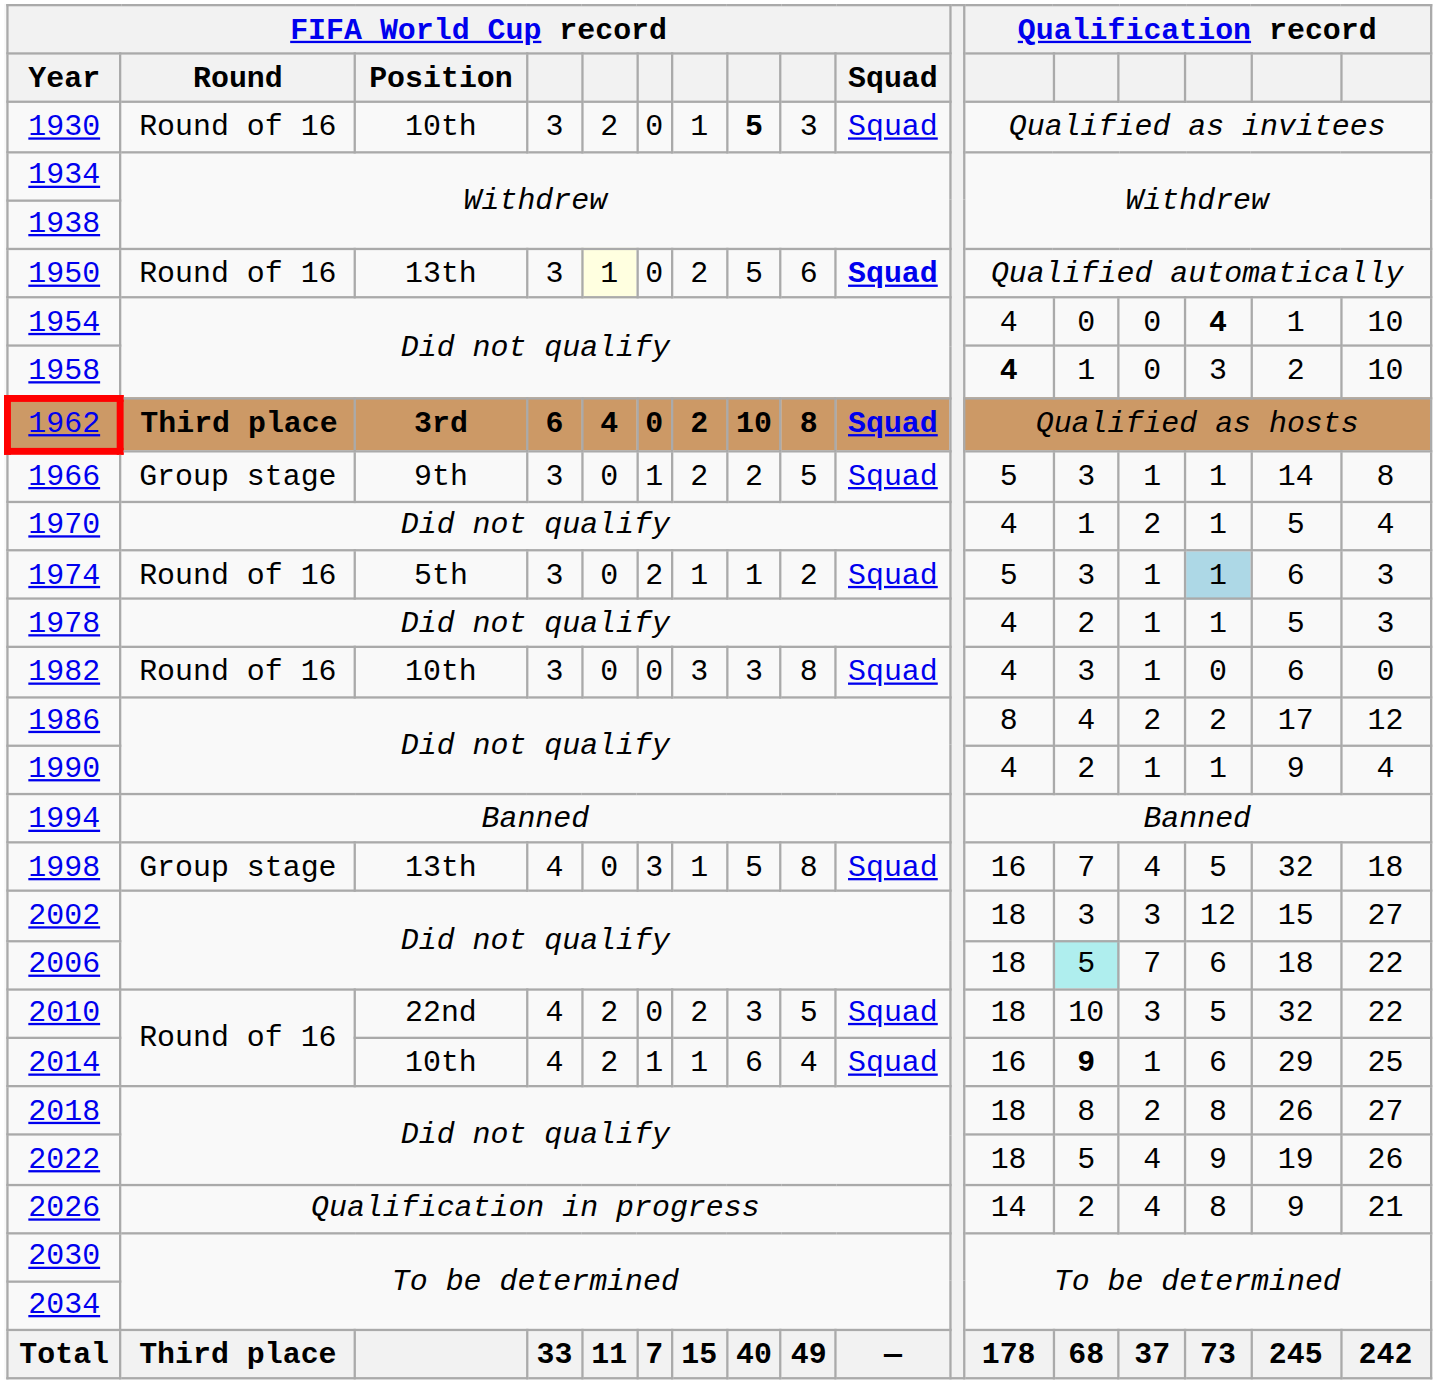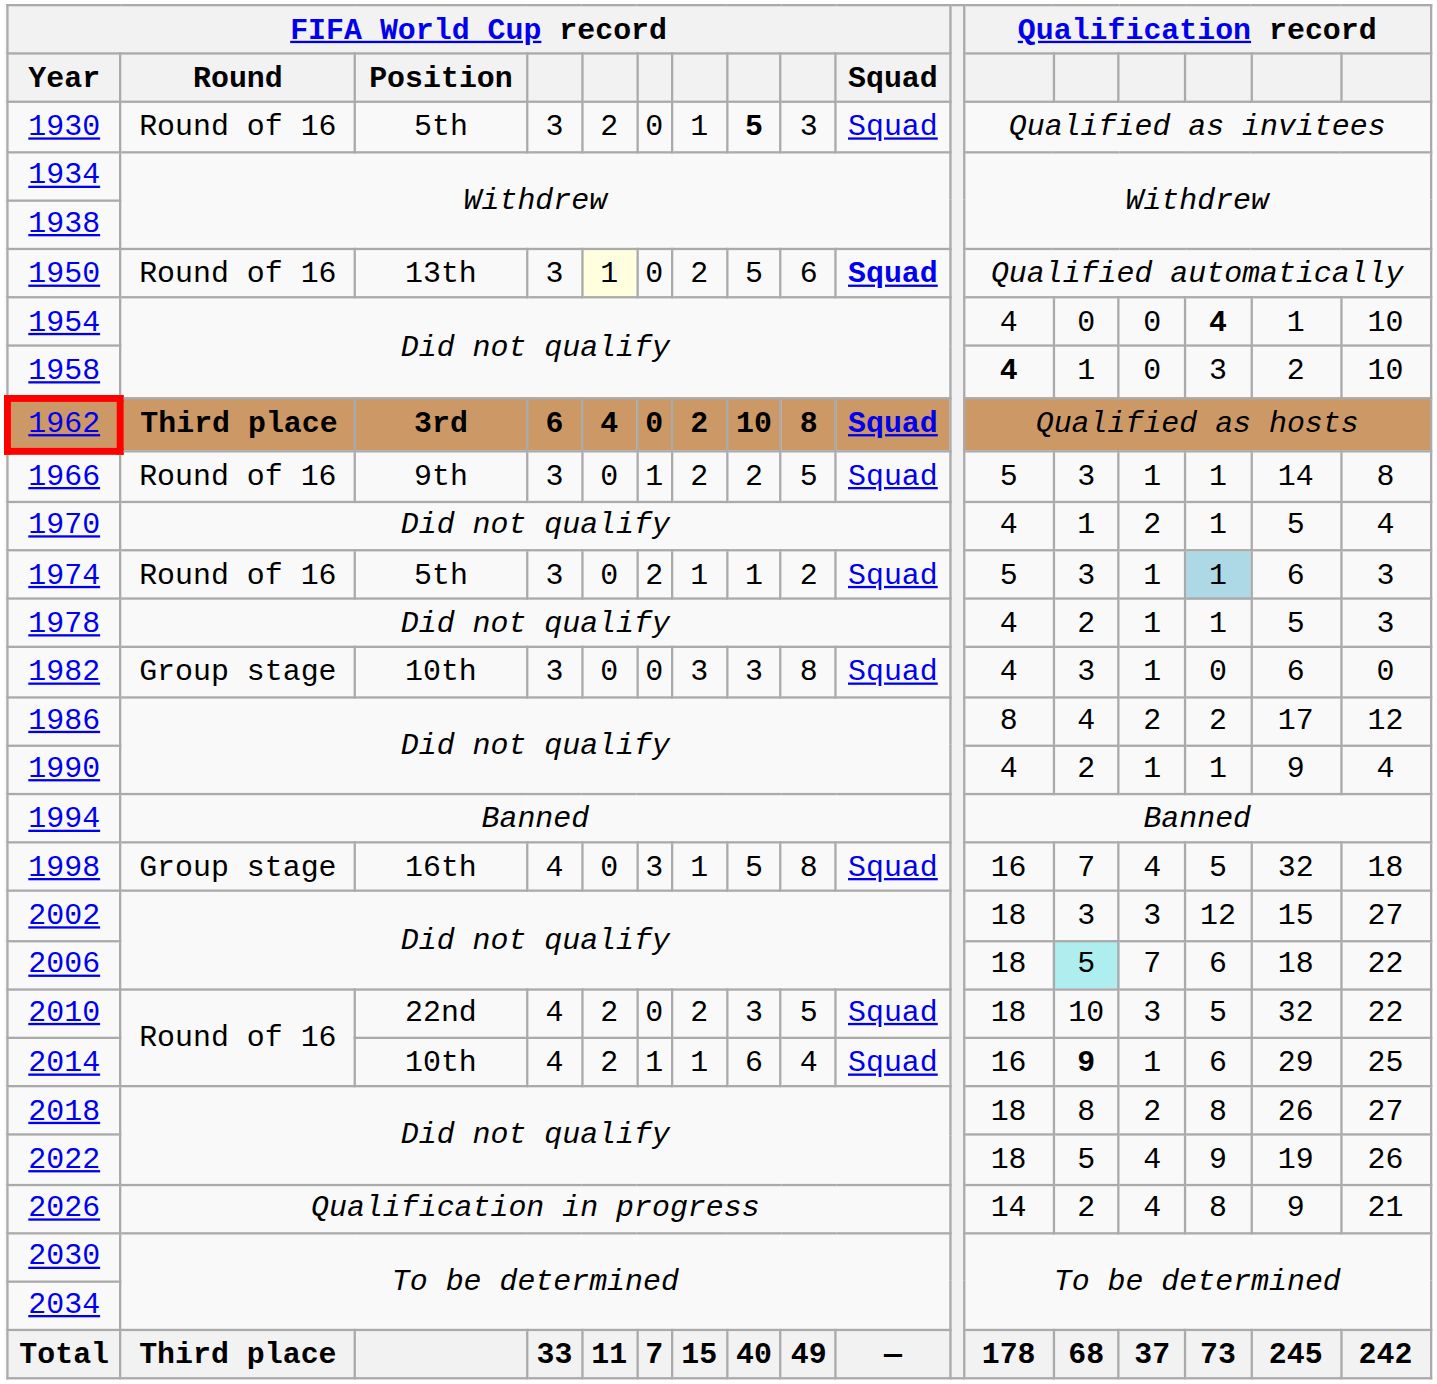1930 | FIFA World Cup record / Position: 10th -> 5th
1966 | FIFA World Cup record / Round: Group stage -> Round of 16
1982 | FIFA World Cup record / Round: Round of 16 -> Group stage
1998 | FIFA World Cup record / Position: 13th -> 16th
